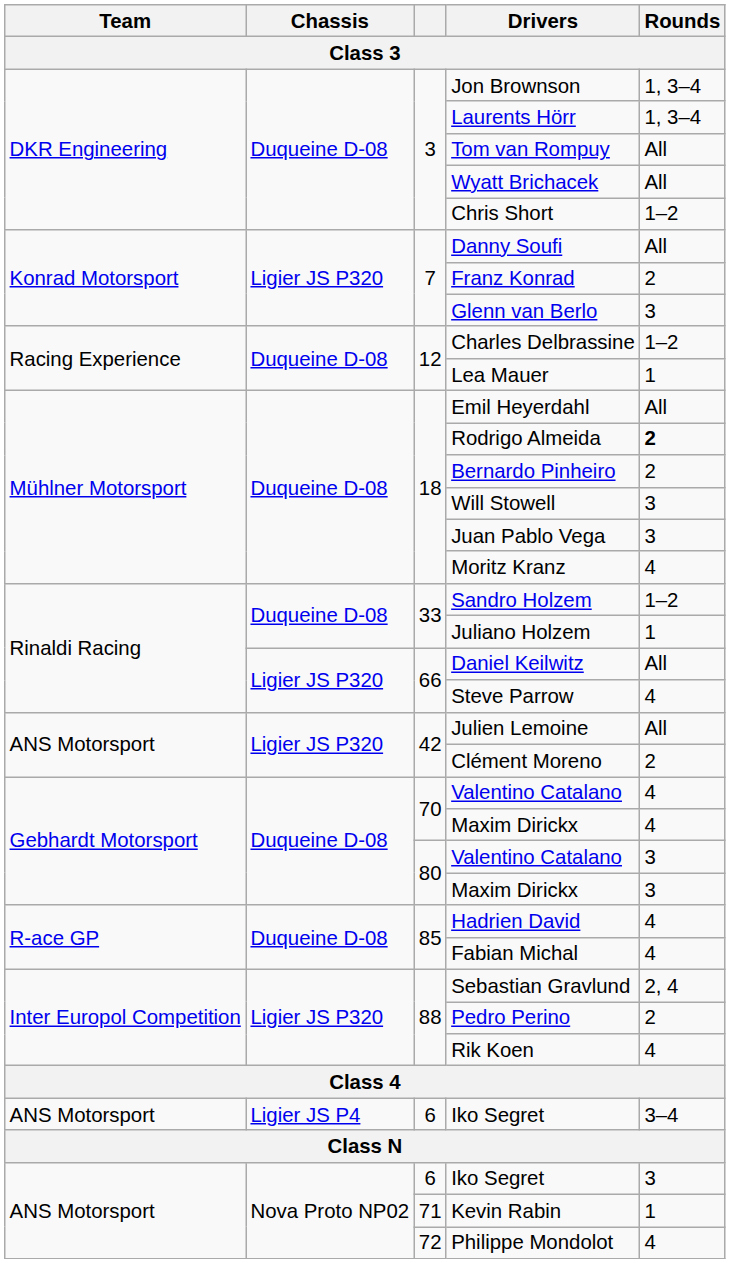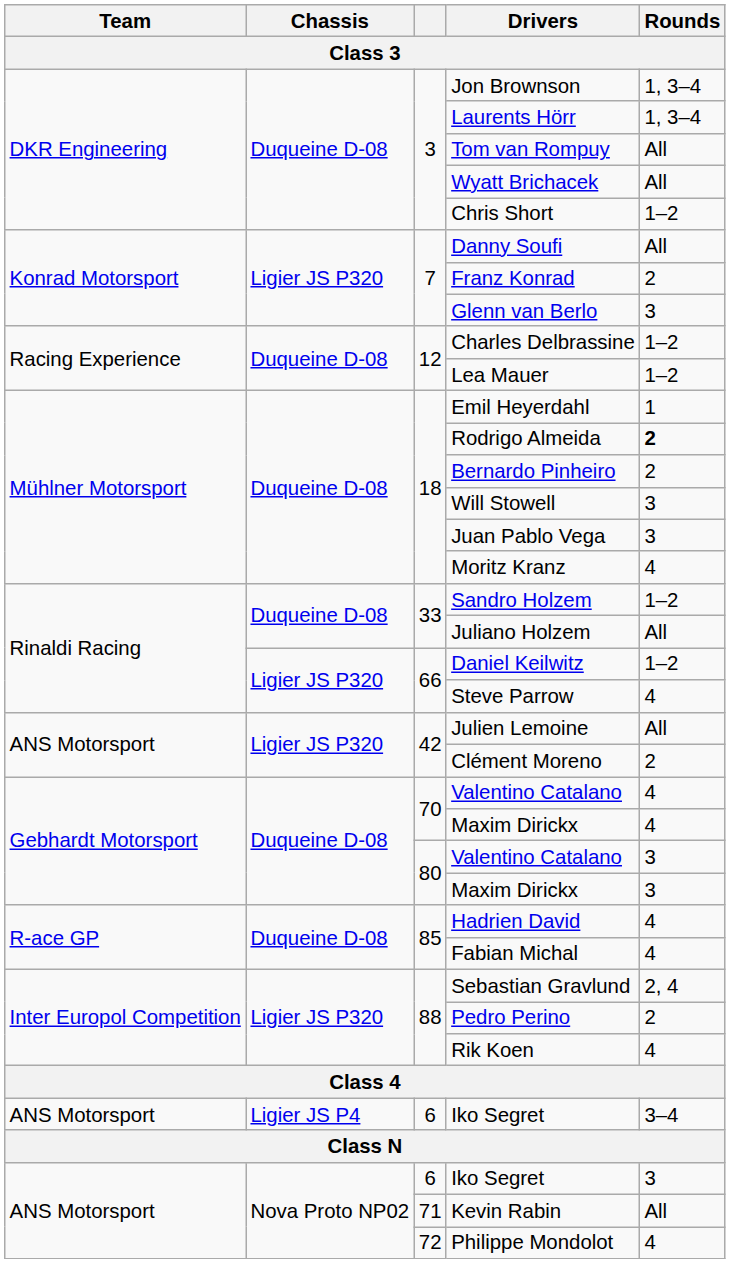Lea Mauer | Rounds: 1 -> 1–2
Emil Heyerdahl | Rounds: All -> 1
Juliano Holzem | Rounds: 1 -> All
Daniel Keilwitz | Rounds: All -> 1–2
Kevin Rabin | Rounds: 1 -> All
